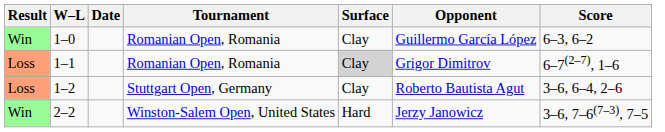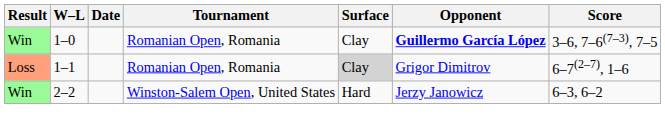1–0 | Opponent: normal -> bold
1–0 | Score: 6–3, 6–2 -> 3–6, 7–6(7–3), 7–5
- row: Loss | 1–2 | Stuttgart Open, Germany | Clay | Roberto Bautista Agut | 3–6, 6–4, 2–6
2–2 | Score: 3–6, 7–6(7–3), 7–5 -> 6–3, 6–2
